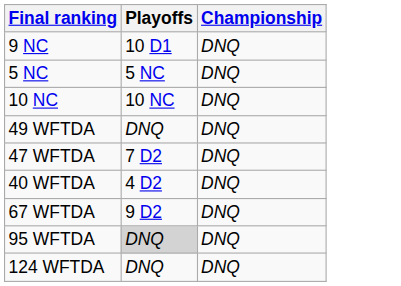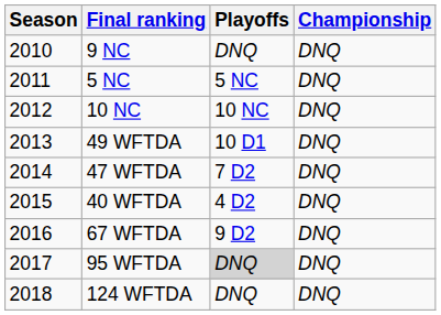+ column: Season | 2010 | 2011 | 2012 | 2013 | 2014 | 2015 | 2016 | 2017 | 2018
9 NC | Playoffs: 10 D1 -> DNQ
49 WFTDA | Playoffs: DNQ -> 10 D1
